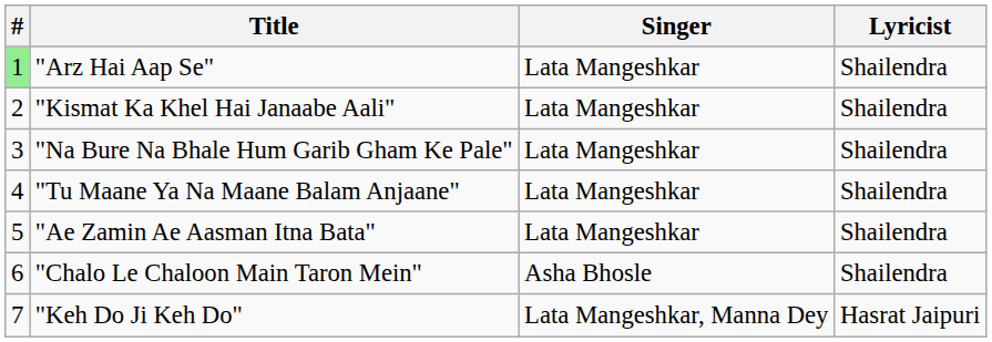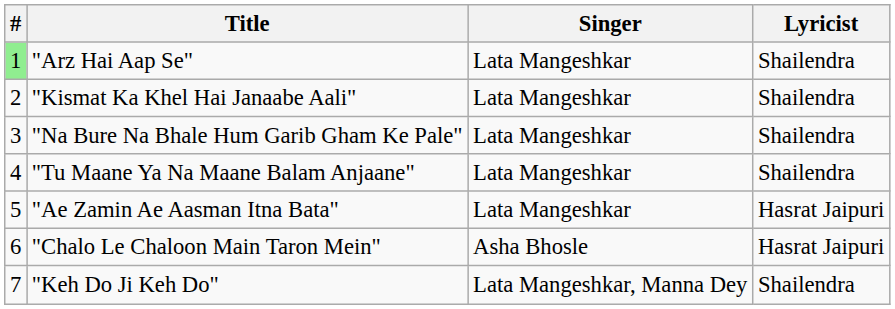"Ae Zamin Ae Aasman Itna Bata" | Lyricist: Shailendra -> Hasrat Jaipuri
"Chalo Le Chaloon Main Taron Mein" | Lyricist: Shailendra -> Hasrat Jaipuri
"Keh Do Ji Keh Do" | Lyricist: Hasrat Jaipuri -> Shailendra
